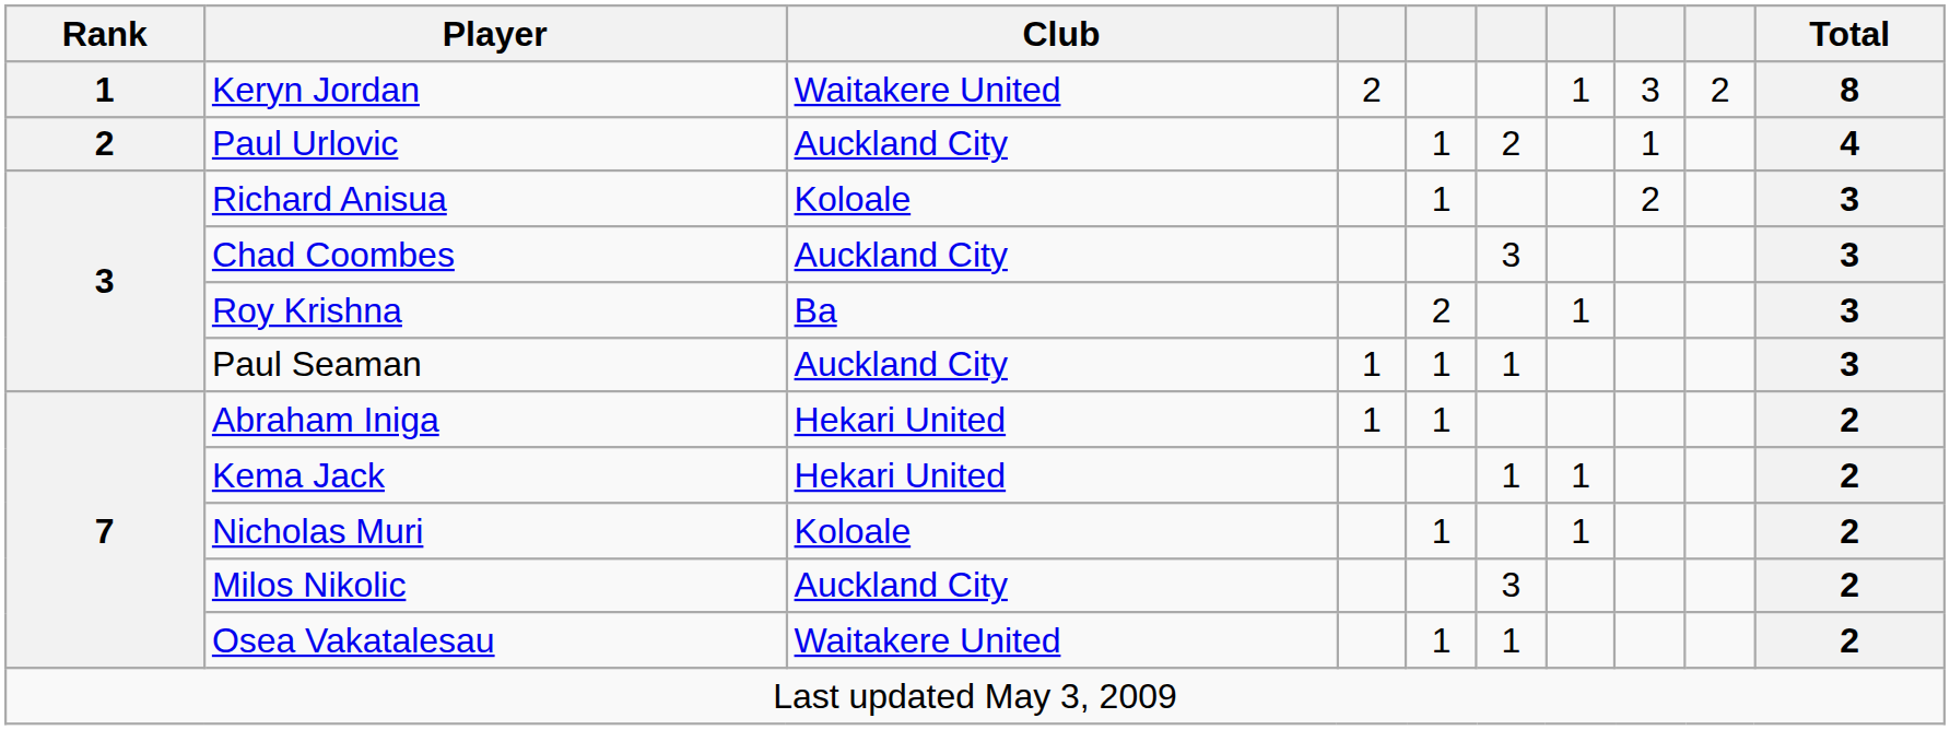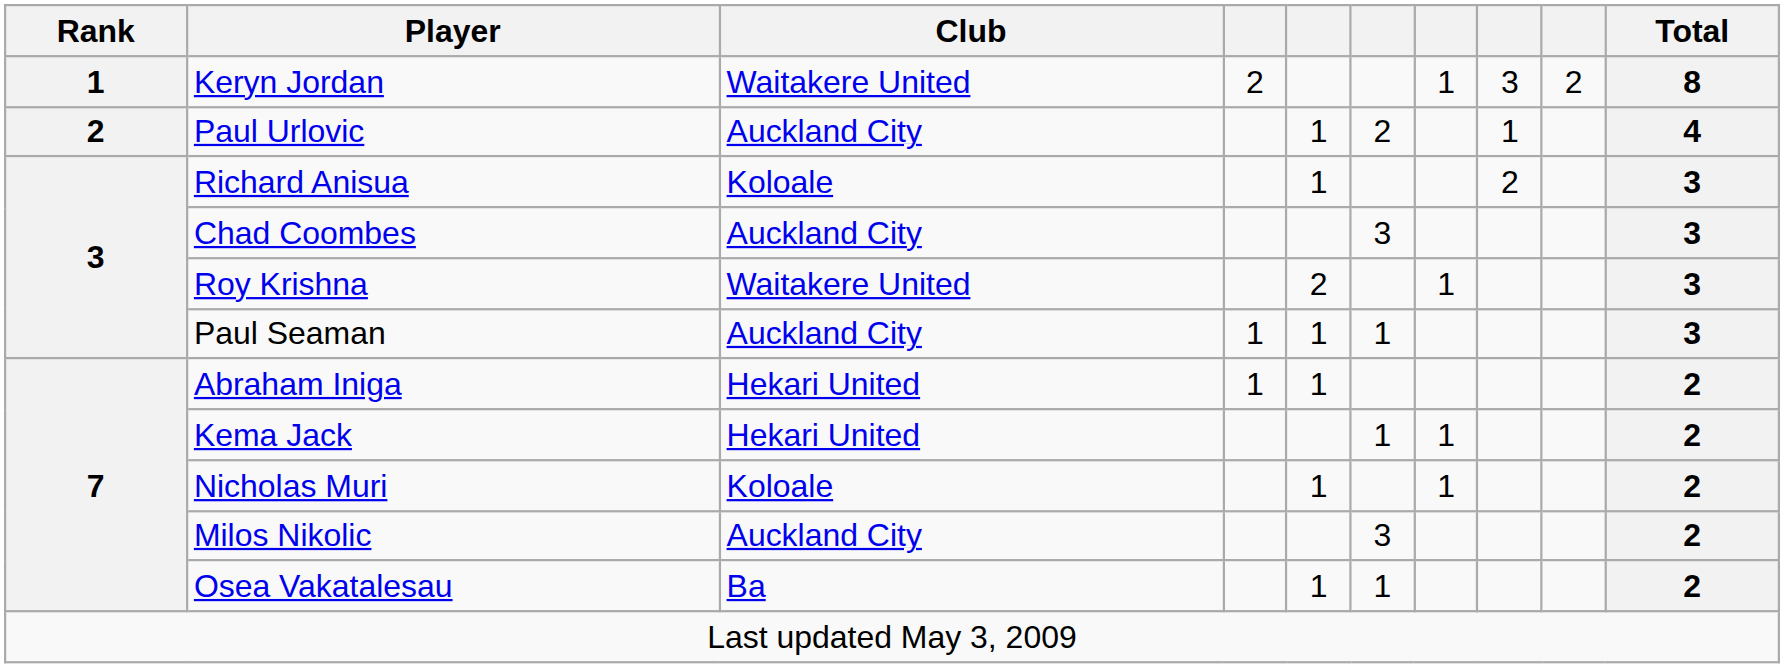Roy Krishna | Club: Ba -> Waitakere United
Osea Vakatalesau | Club: Waitakere United -> Ba
